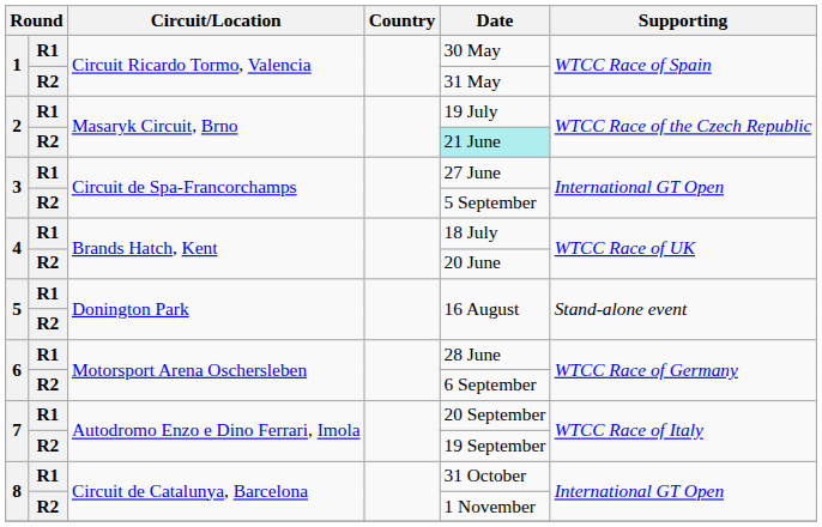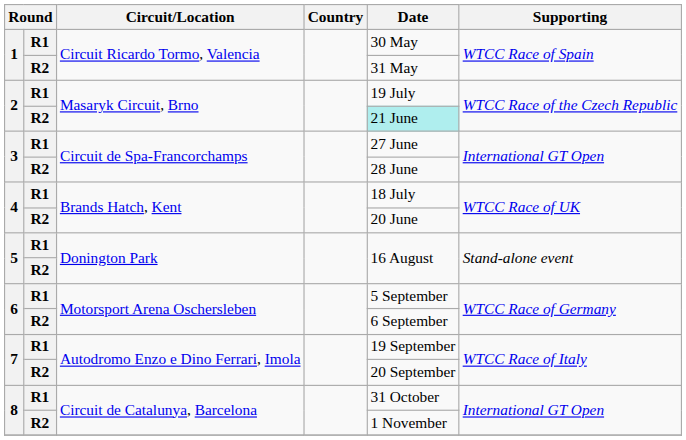3 / R2 | Date: 5 September -> 28 June
6 / R1 | Date: 28 June -> 5 September
7 / R1 | Date: 20 September -> 19 September
7 / R2 | Date: 19 September -> 20 September
